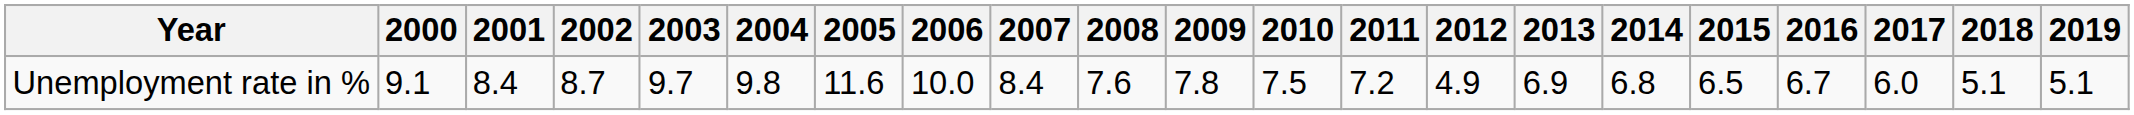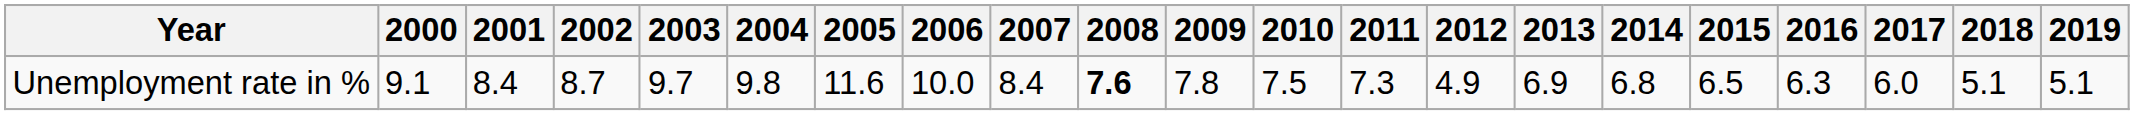Unemployment rate in % | 2008: normal -> bold
Unemployment rate in % | 2011: 7.2 -> 7.3
Unemployment rate in % | 2016: 6.7 -> 6.3
